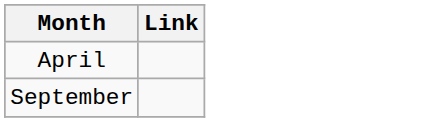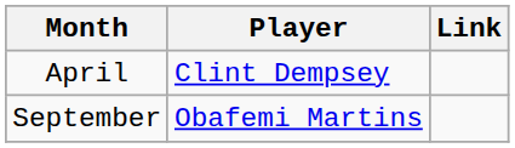+ column: Player | Clint Dempsey | Obafemi Martins
